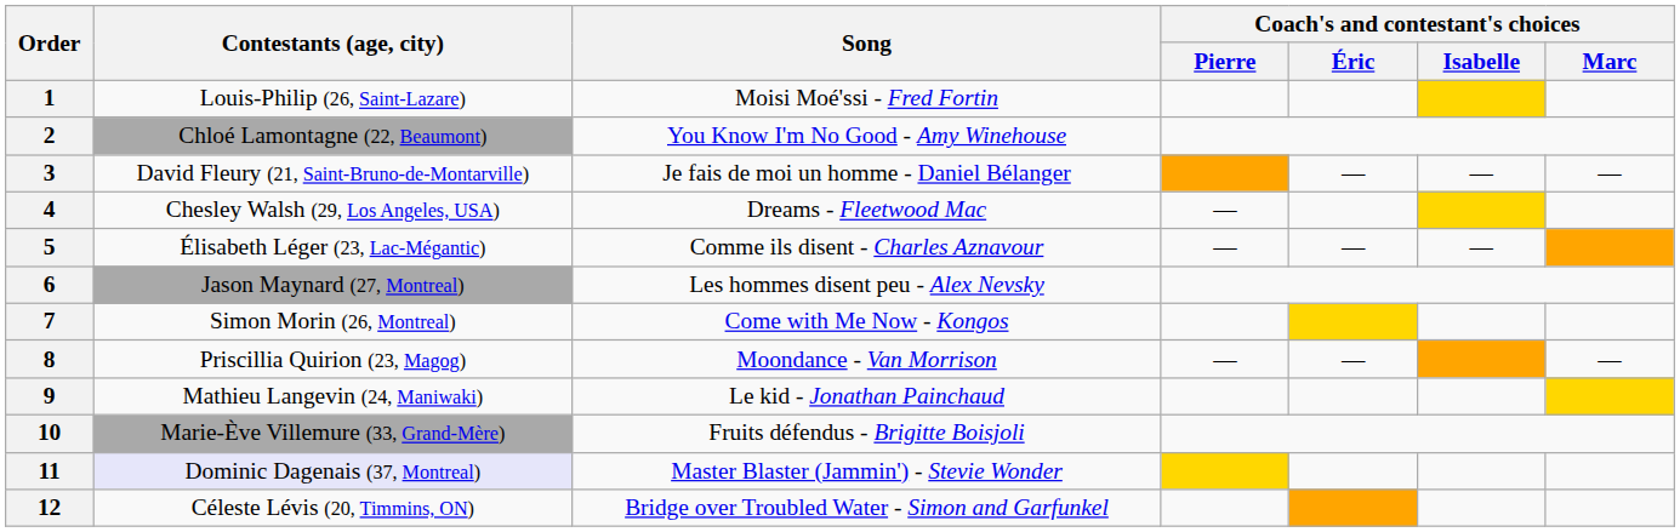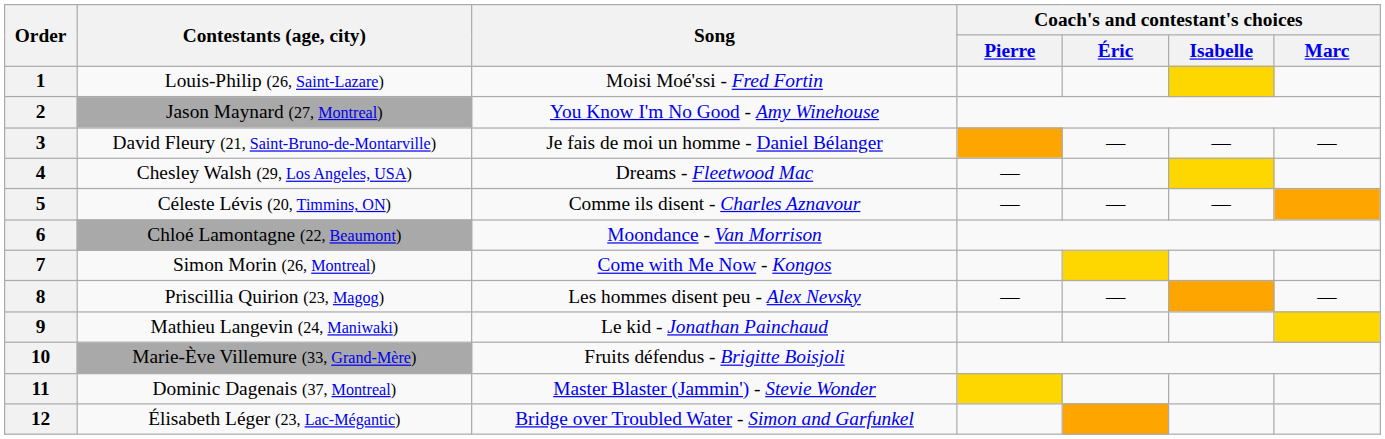2 | Contestants (age, city): Chloé Lamontagne (22, Beaumont) -> Jason Maynard (27, Montreal)
5 | Contestants (age, city): Élisabeth Léger (23, Lac-Mégantic) -> Céleste Lévis (20, Timmins, ON)
6 | Contestants (age, city): Jason Maynard (27, Montreal) -> Chloé Lamontagne (22, Beaumont)
6 | Song: Les hommes disent peu - Alex Nevsky -> Moondance - Van Morrison
8 | Song: Moondance - Van Morrison -> Les hommes disent peu - Alex Nevsky
11 | Contestants (age, city): lavender background -> no background
12 | Contestants (age, city): Céleste Lévis (20, Timmins, ON) -> Élisabeth Léger (23, Lac-Mégantic)
